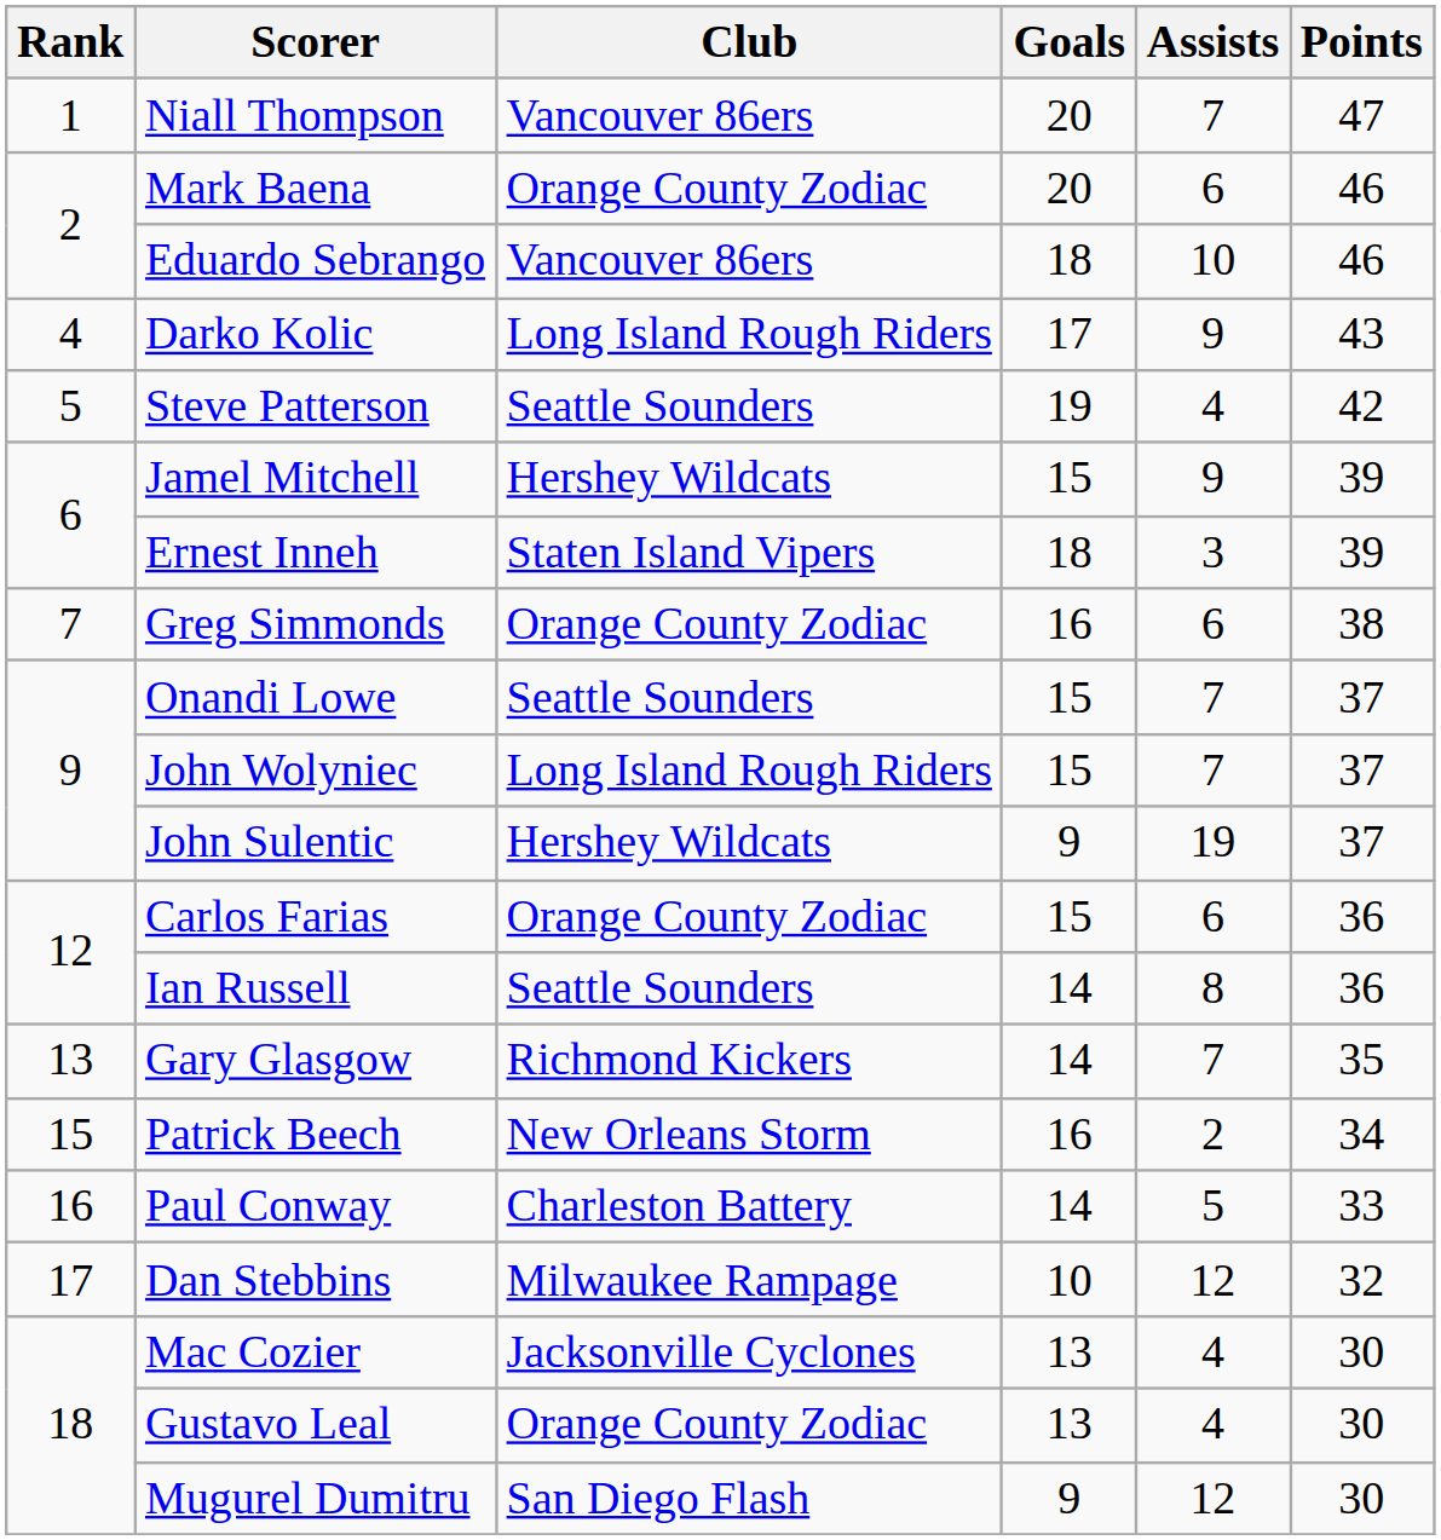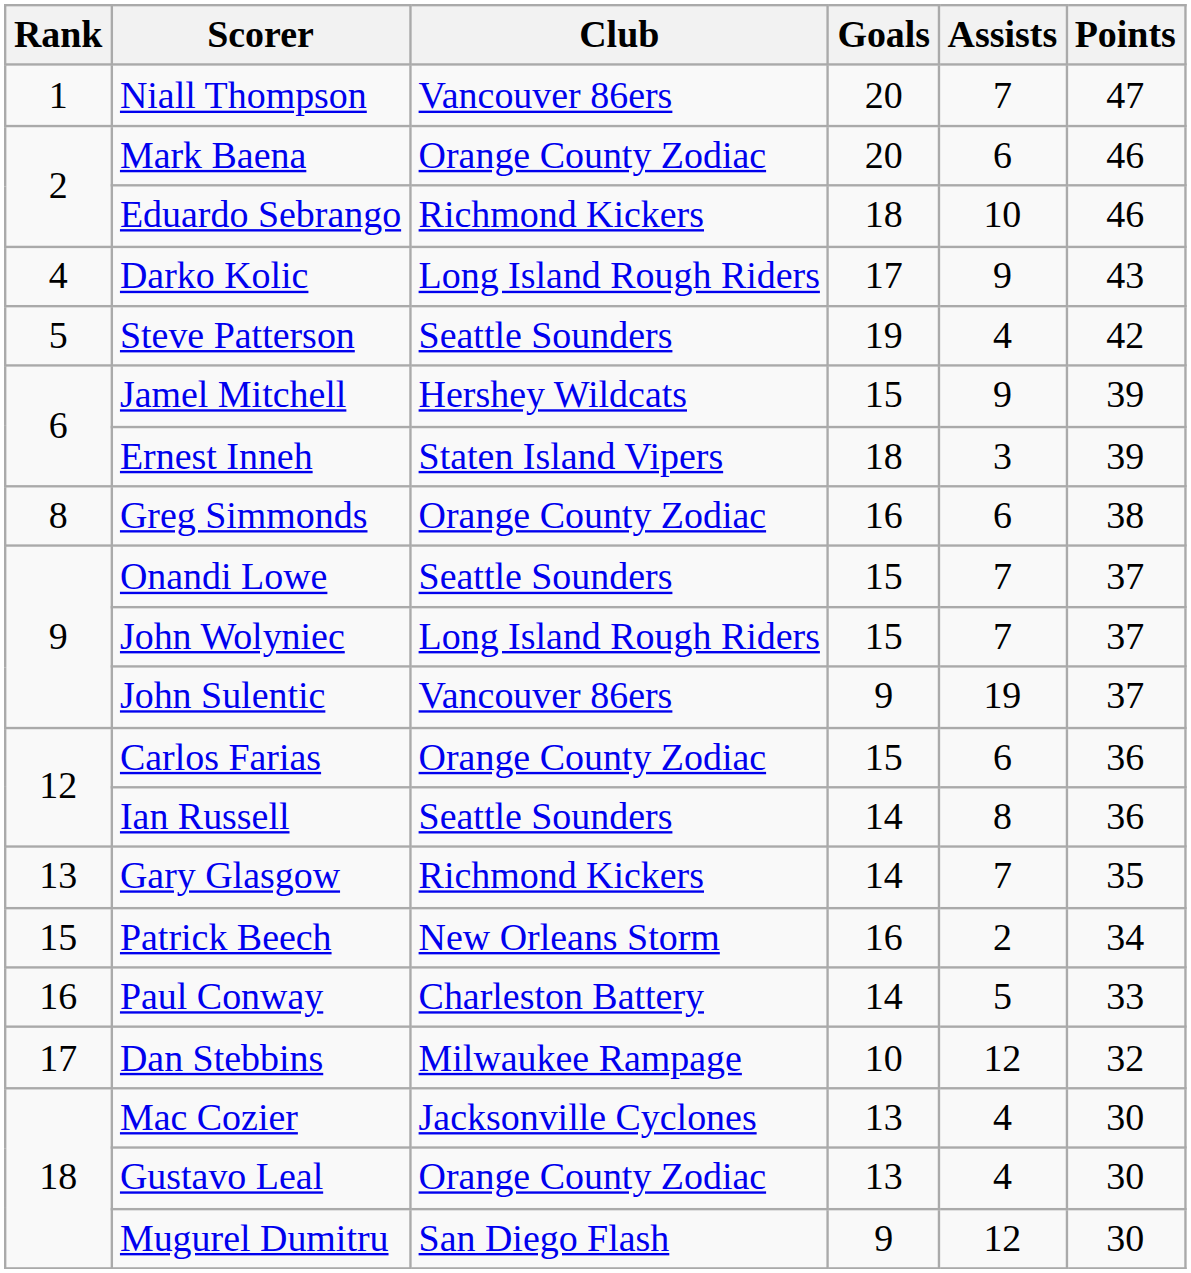Eduardo Sebrango | Club: Vancouver 86ers -> Richmond Kickers
Greg Simmonds | Rank: 7 -> 8
John Sulentic | Club: Hershey Wildcats -> Vancouver 86ers
